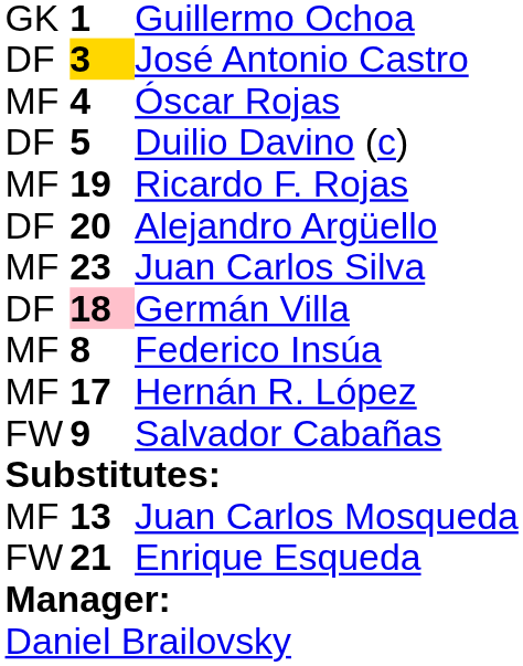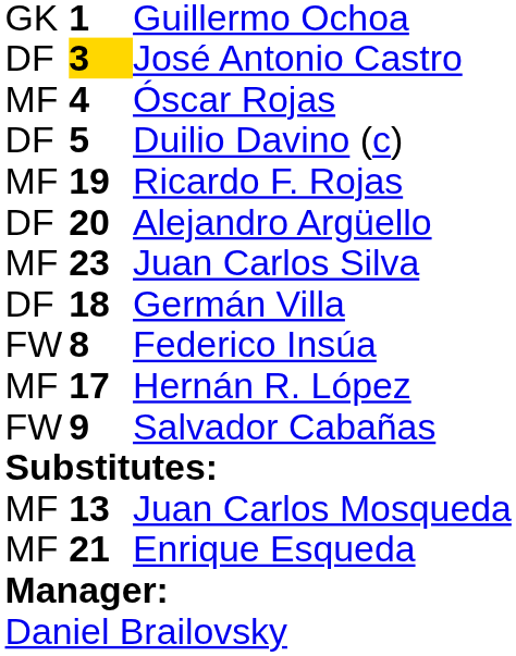Germán Villa | column 2: pink background -> no background
Federico Insúa | column 1: MF -> FW
Enrique Esqueda | column 1: FW -> MF
